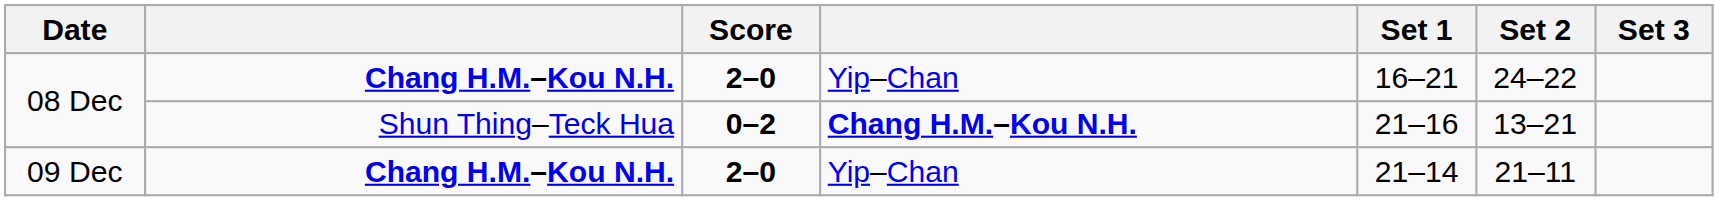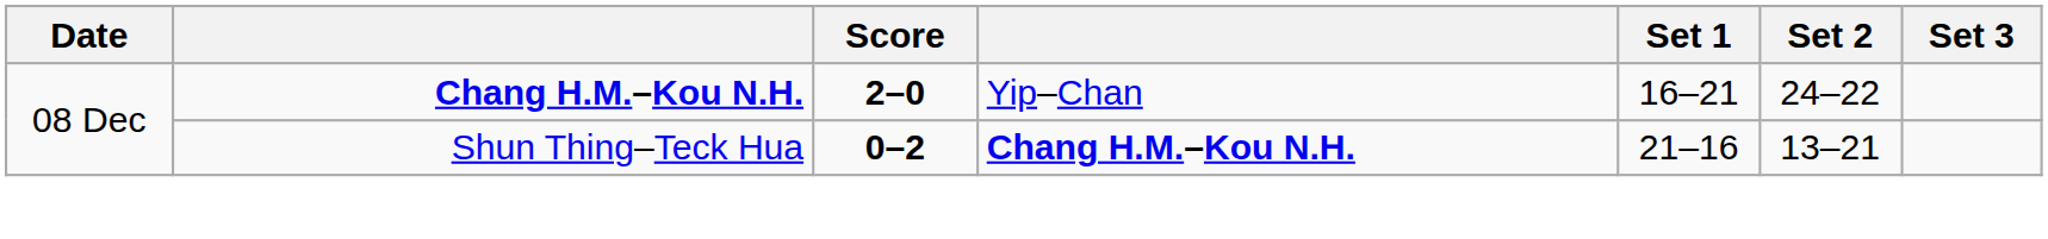- row: 09 Dec | Chang H.M.–Kou N.H. | 2–0 | Yip–Chan | 21–14 | 21–11
